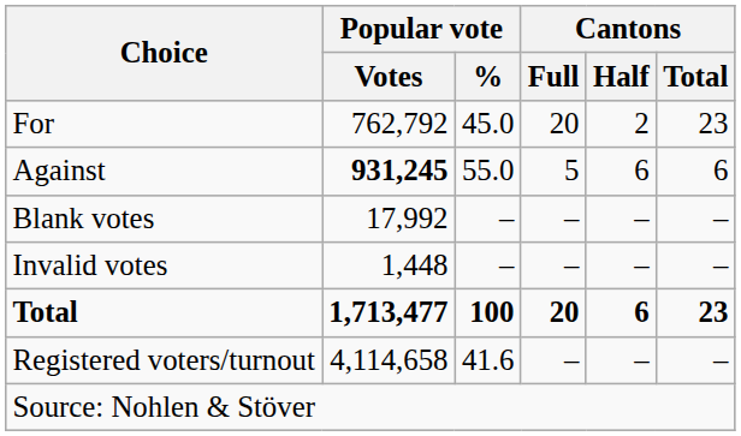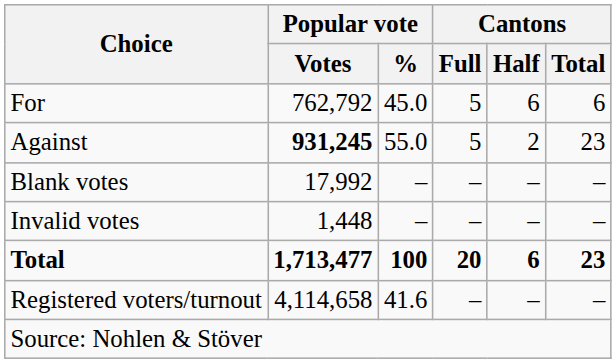For | Cantons / Full: 20 -> 5
For | Cantons / Half: 2 -> 6
For | Cantons / Total: 23 -> 6
Against | Cantons / Half: 6 -> 2
Against | Cantons / Total: 6 -> 23
